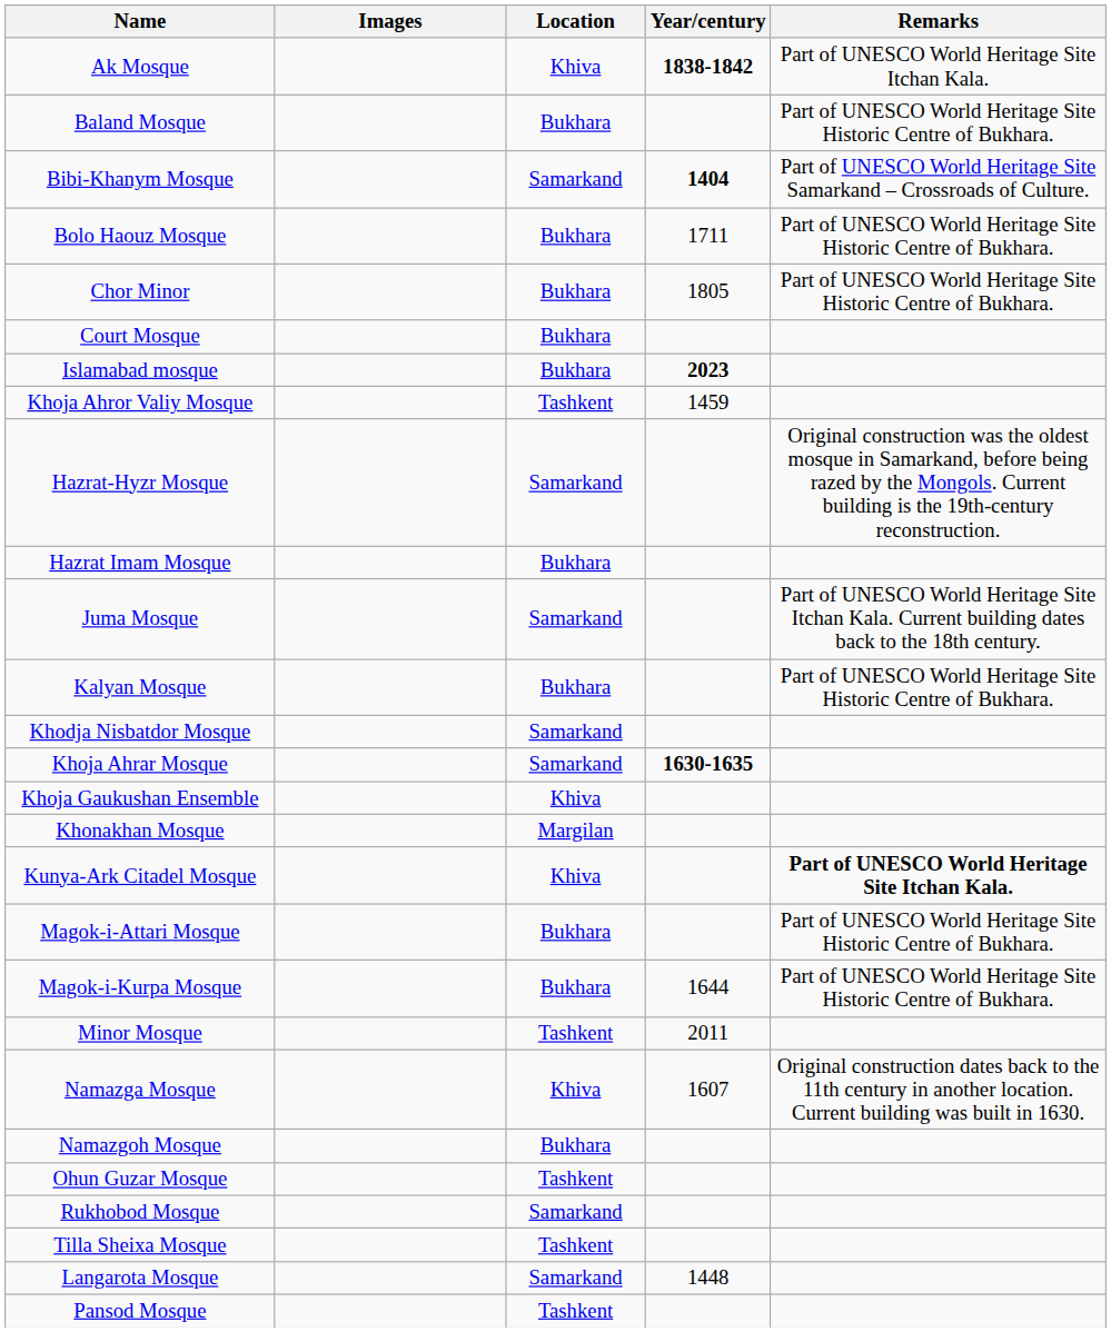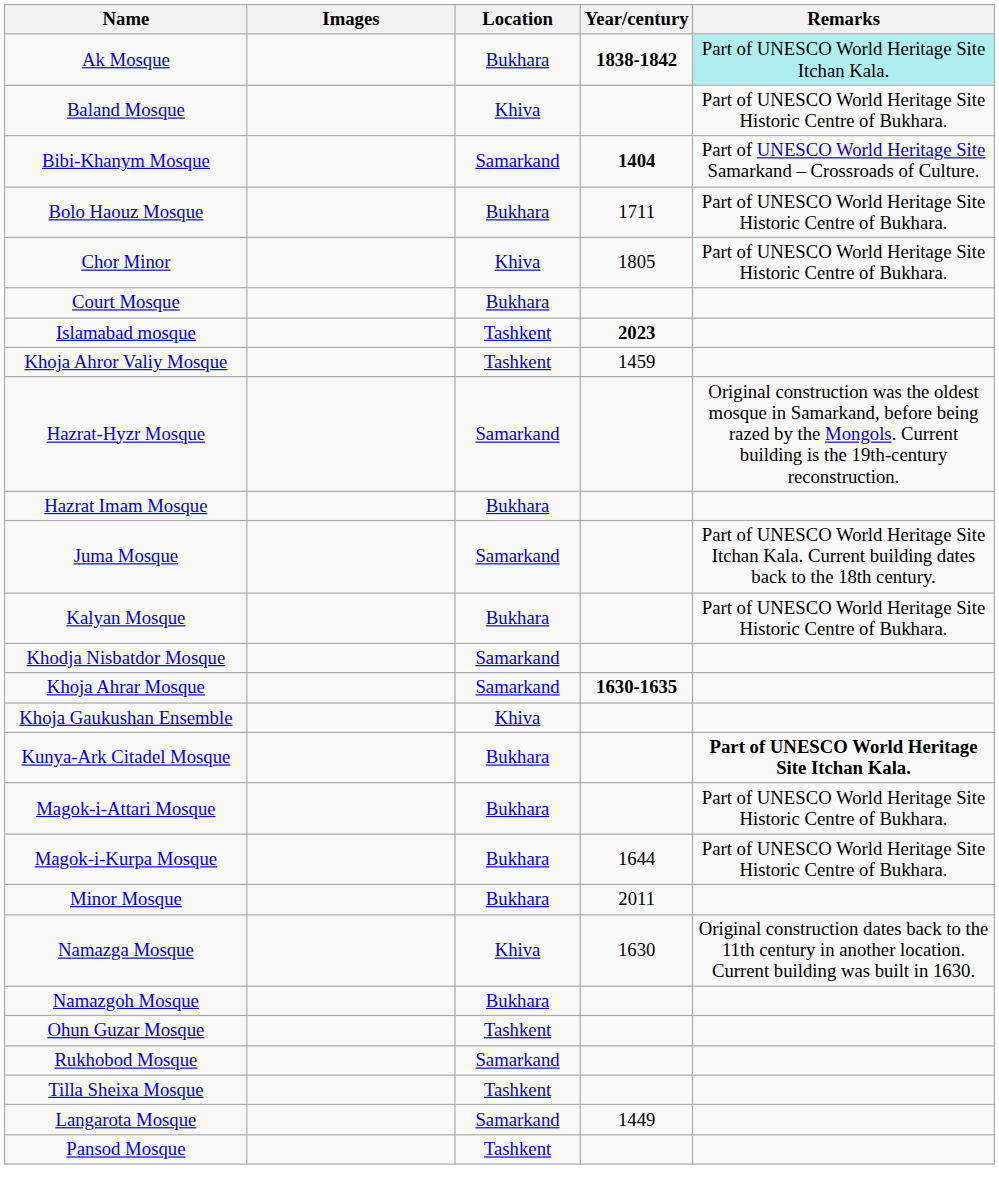Ak Mosque | Location: Khiva -> Bukhara
Ak Mosque | Remarks: no background -> paleturquoise background
Baland Mosque | Location: Bukhara -> Khiva
Chor Minor | Location: Bukhara -> Khiva
Islamabad mosque | Location: Bukhara -> Tashkent
- row: Khonakhan Mosque | Margilan
Kunya-Ark Citadel Mosque | Location: Khiva -> Bukhara
Minor Mosque | Location: Tashkent -> Bukhara
Namazga Mosque | Year/century: 1607 -> 1630
Langarota Mosque | Year/century: 1448 -> 1449
